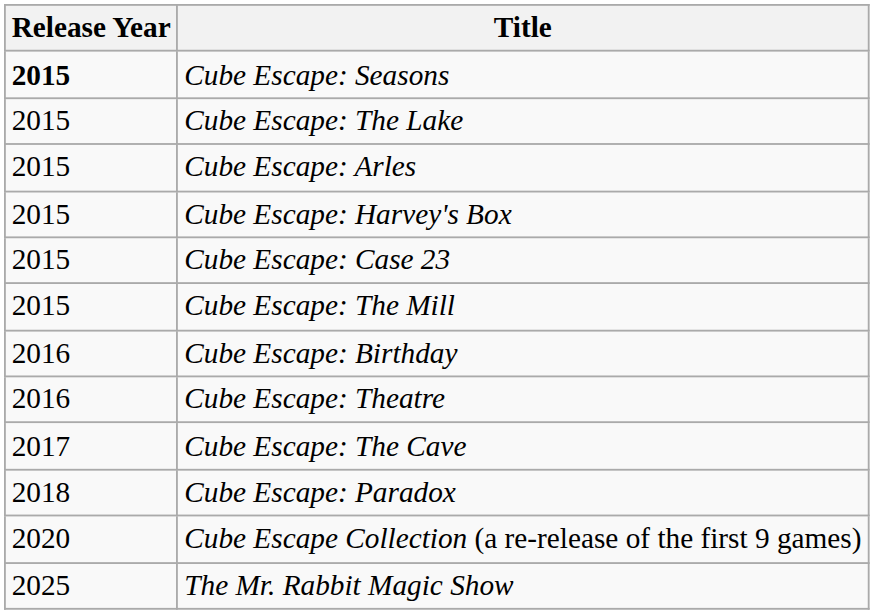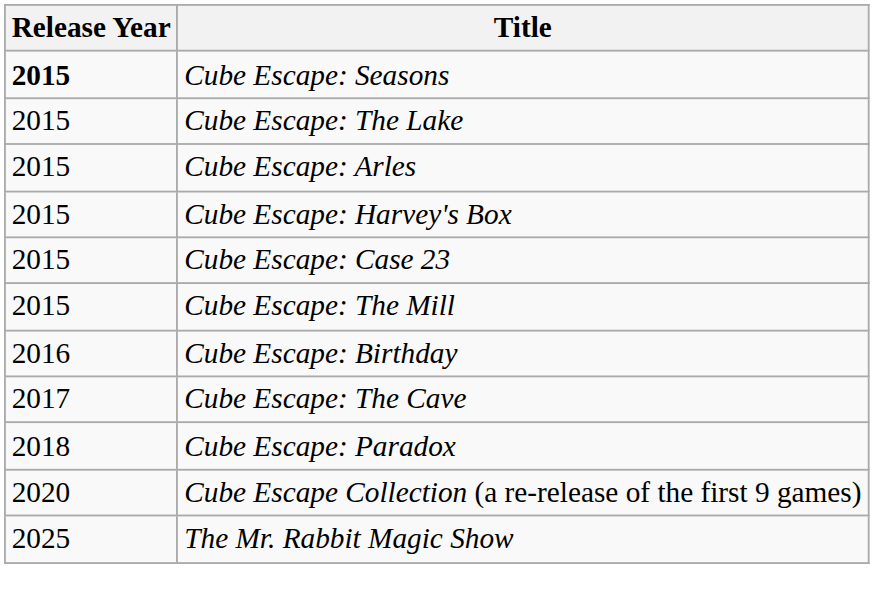- row: 2016 | Cube Escape: Theatre
